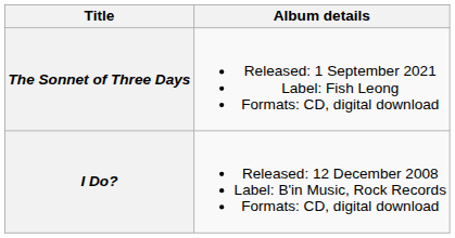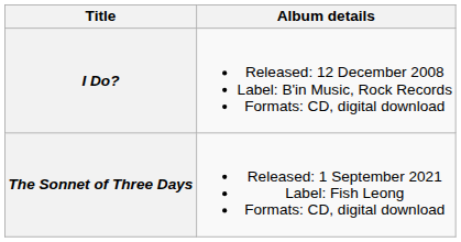rows swapped: I Do? <-> The Sonnet of Three Days
